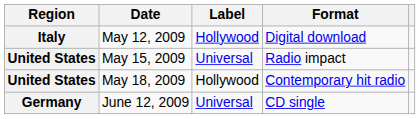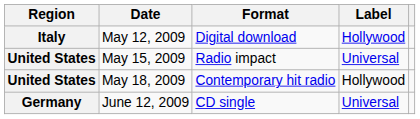columns swapped: Format <-> Label
